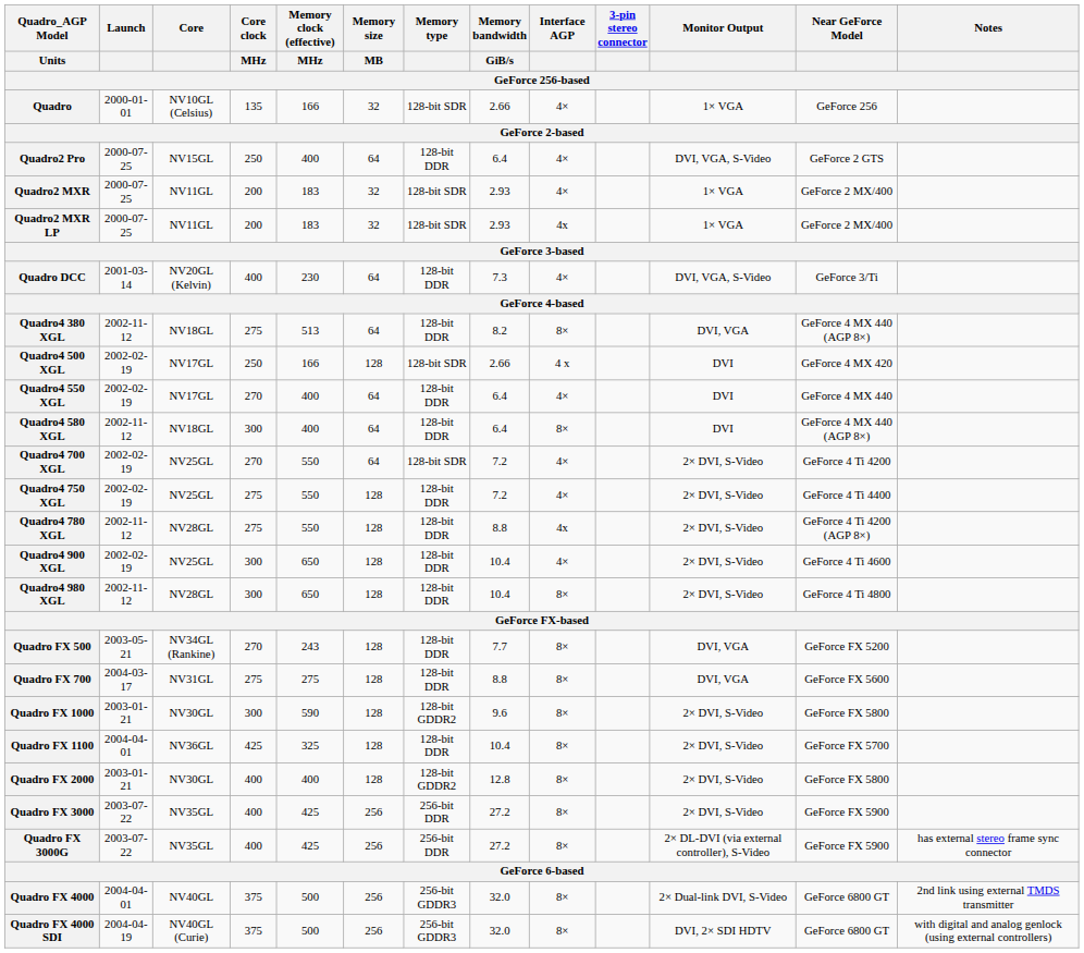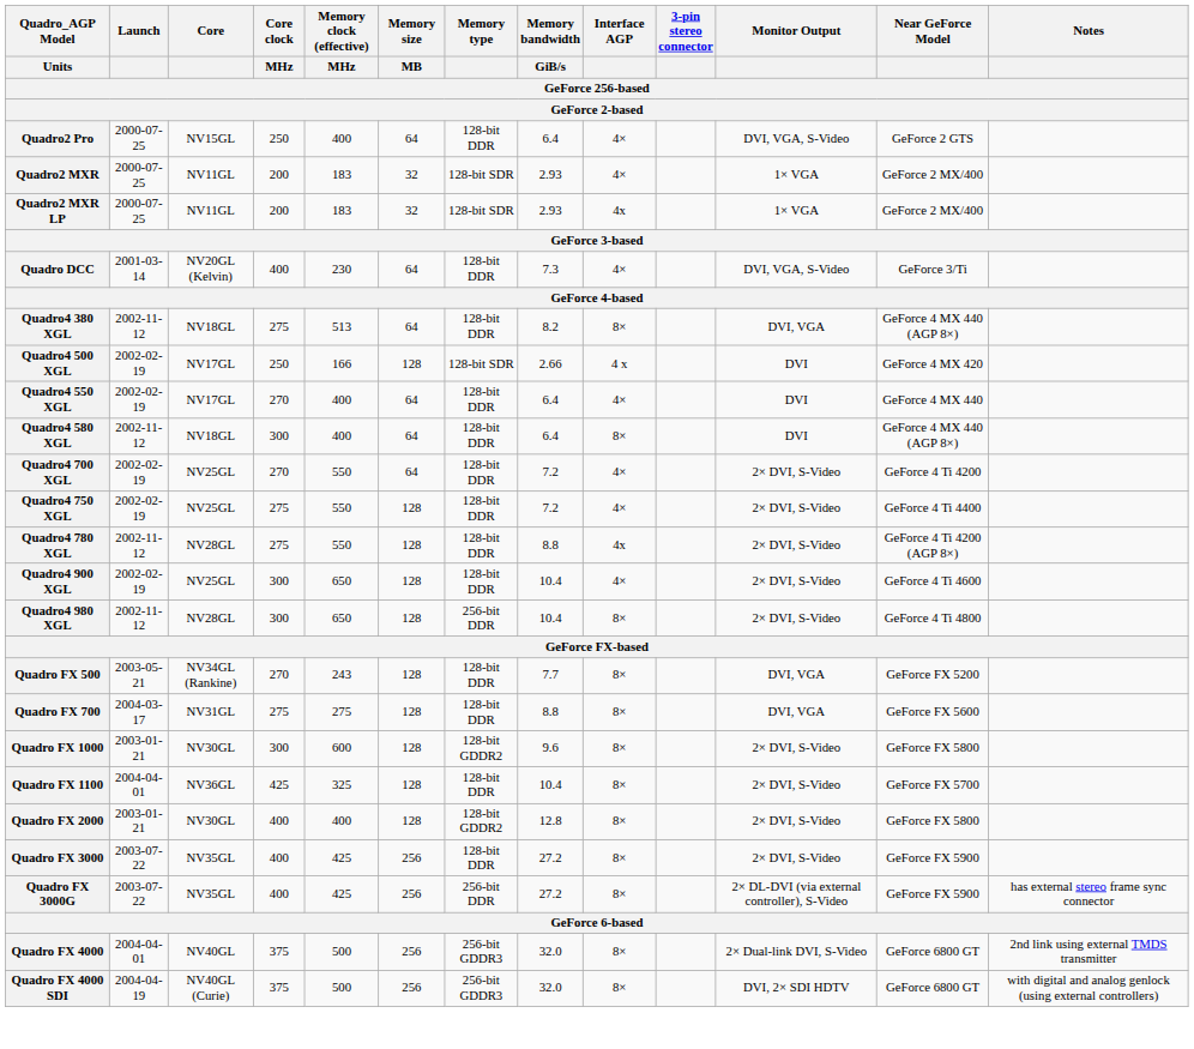- row: Quadro | 2000-01-01 | NV10GL (Celsius) | 135 | 166 | 32 | 128-bit SDR | 2.66 | 4× | 1× VGA | GeForce 256
Quadro4 700 XGL | Memory type: 128-bit SDR -> 128-bit DDR
Quadro4 980 XGL | Memory type: 128-bit DDR -> 256-bit DDR
Quadro FX 1000 | Memory clock (effective) / MHz: 590 -> 600
Quadro FX 3000 | Memory type: 256-bit DDR -> 128-bit DDR
